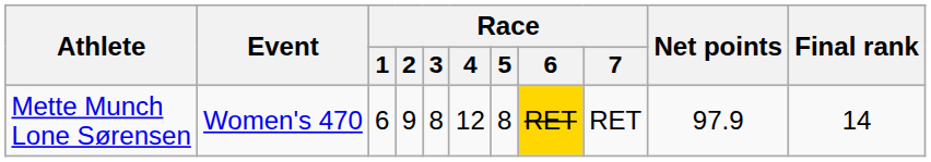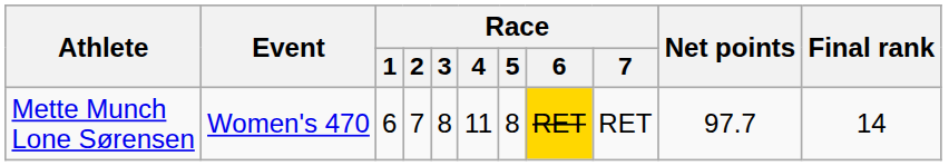Mette Munch Lone Sørensen | Race / 2: 9 -> 7
Mette Munch Lone Sørensen | Race / 4: 12 -> 11
Mette Munch Lone Sørensen | Net points: 97.9 -> 97.7
